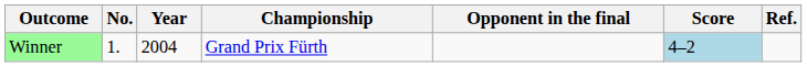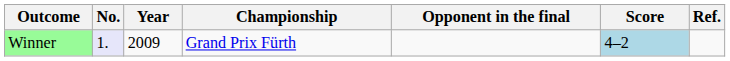Winner | No.: no background -> lavender background
Winner | Year: 2004 -> 2009
